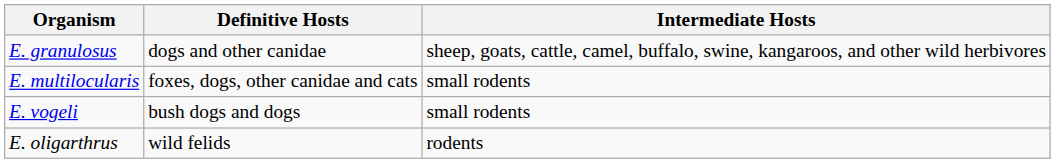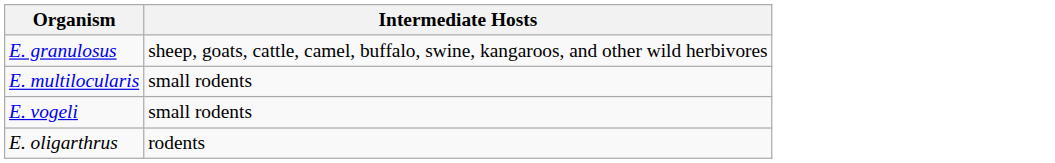- column: Definitive Hosts | dogs and other canidae | foxes, dogs, other canidae and cats | bush dogs and dogs | wild felids
